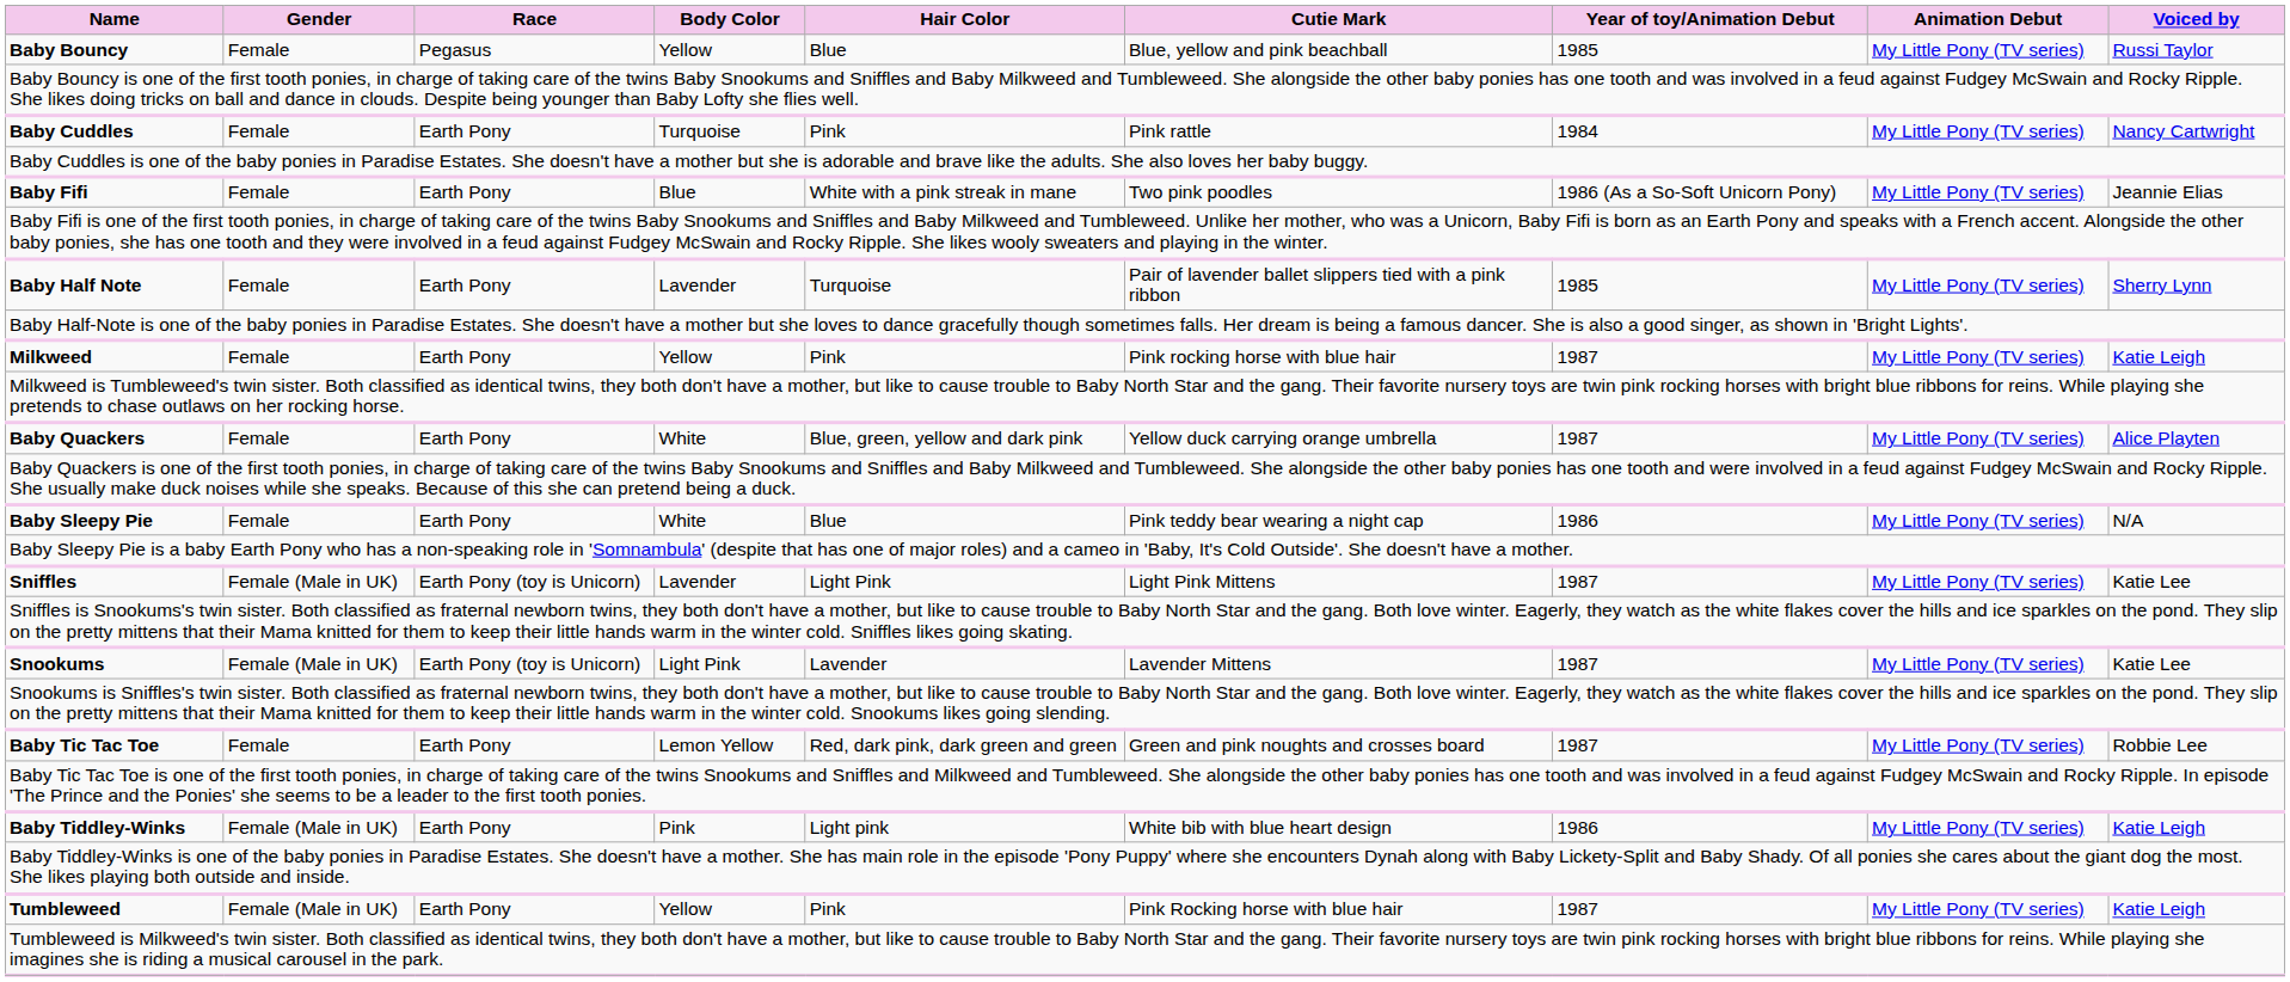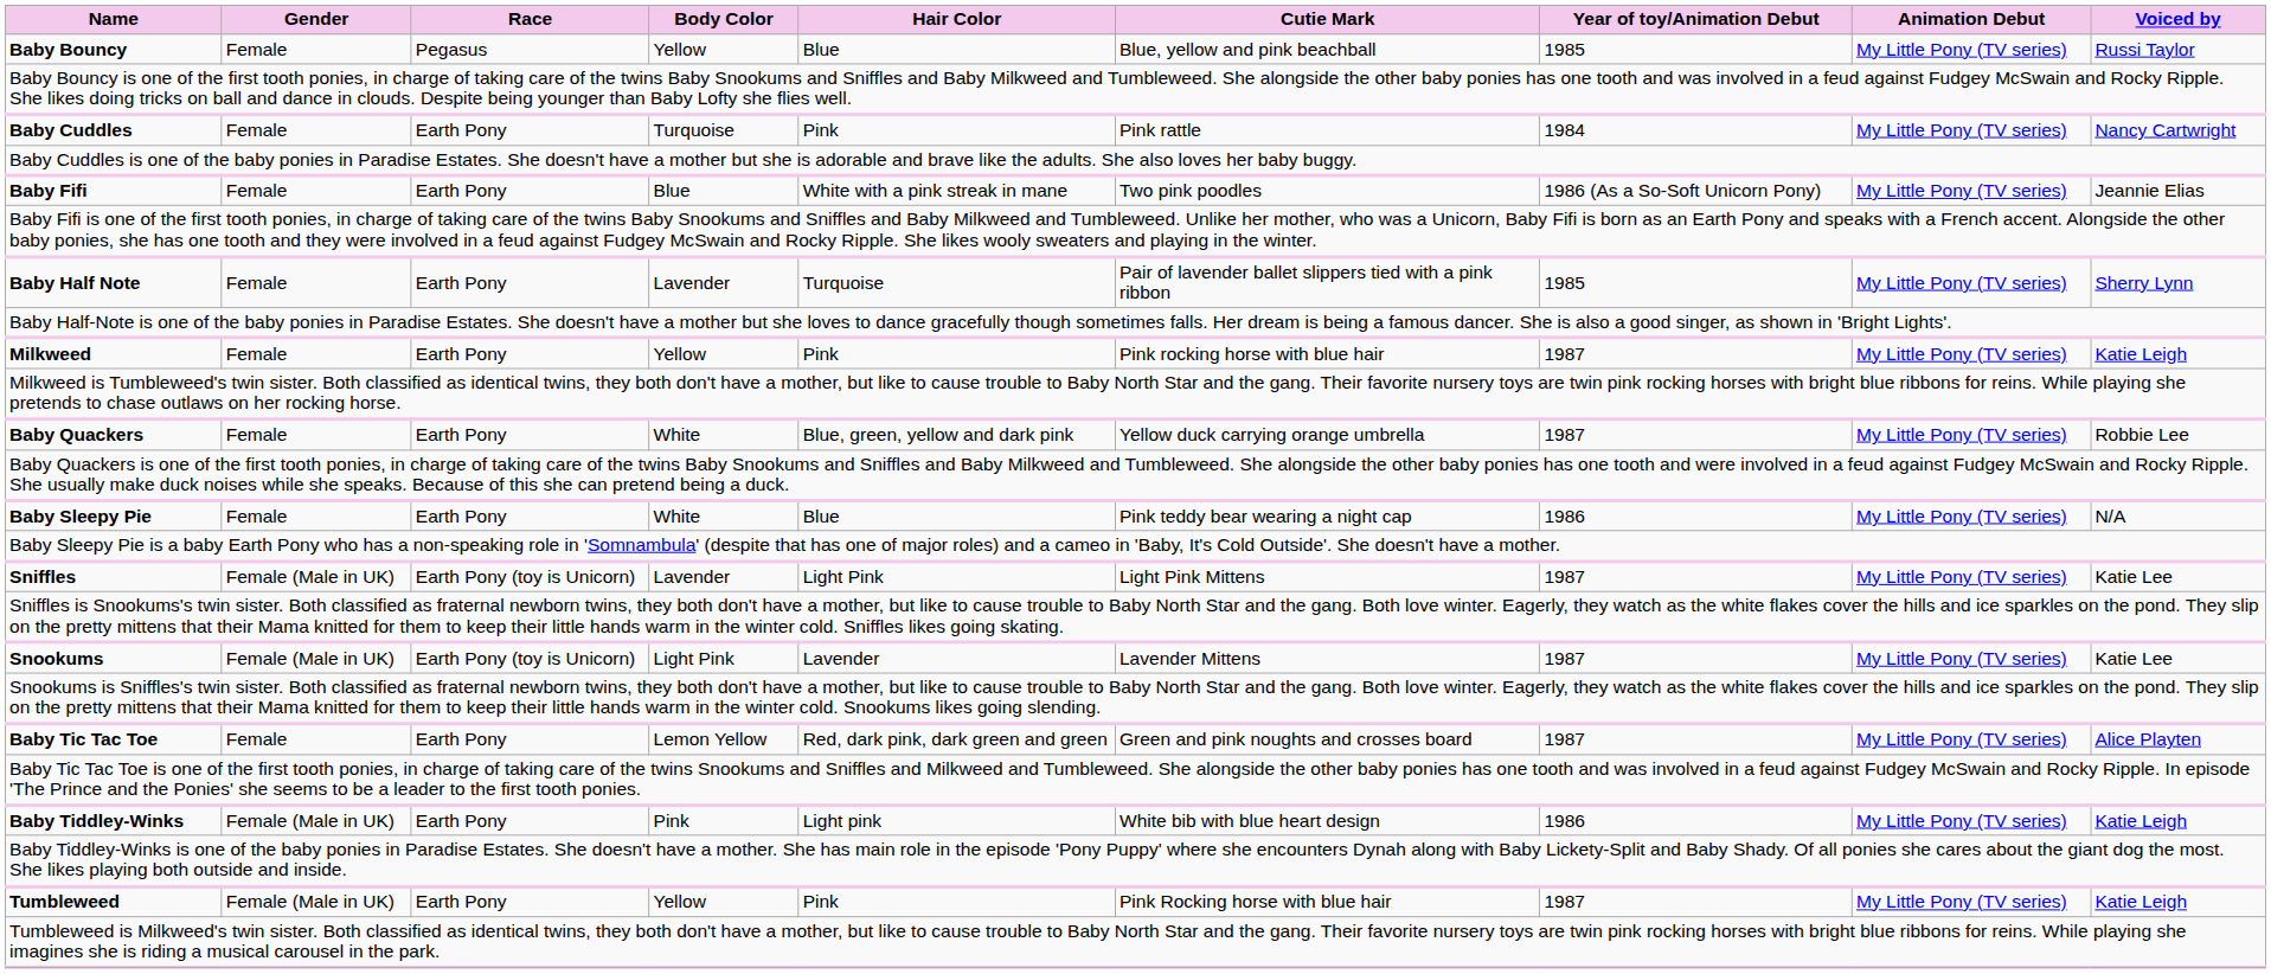Baby Quackers | Voiced by: Alice Playten -> Robbie Lee
Baby Tic Tac Toe | Voiced by: Robbie Lee -> Alice Playten
